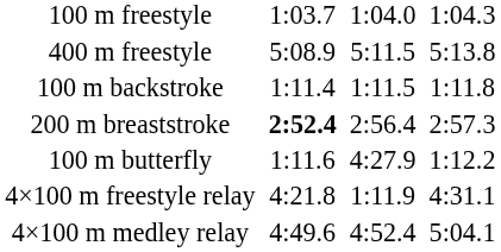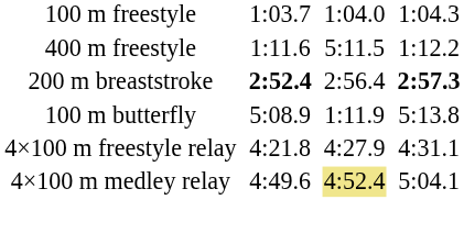400 m freestyle | column 3: 5:08.9 -> 1:11.6
400 m freestyle | column 7: 5:13.8 -> 1:12.2
- row: 100 m backstroke | 1:11.4 | 1:11.5 | 1:11.8
200 m breaststroke | column 7: normal -> bold
100 m butterfly | column 3: 1:11.6 -> 5:08.9
100 m butterfly | column 5: 4:27.9 -> 1:11.9
100 m butterfly | column 7: 1:12.2 -> 5:13.8
4×100 m freestyle relay | column 5: 1:11.9 -> 4:27.9
4×100 m medley relay | column 5: no background -> khaki background
